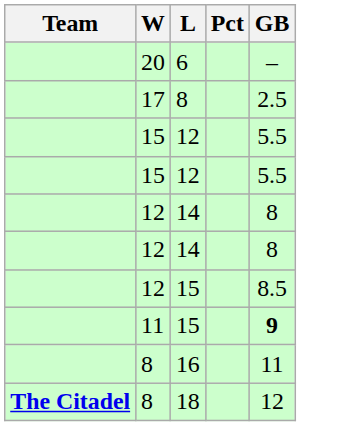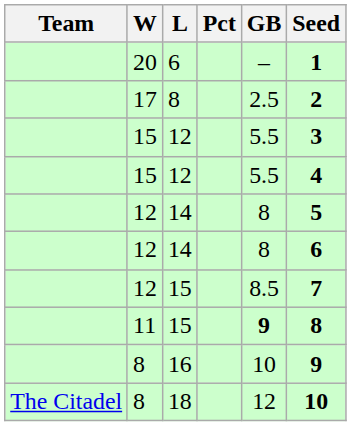+ column: Seed | 1 | 2 | 3 | 4 | 5 | 6 | 7 | 8 | 9 | 10
16 | GB: 11 -> 10
18 | Team: bold -> normal
